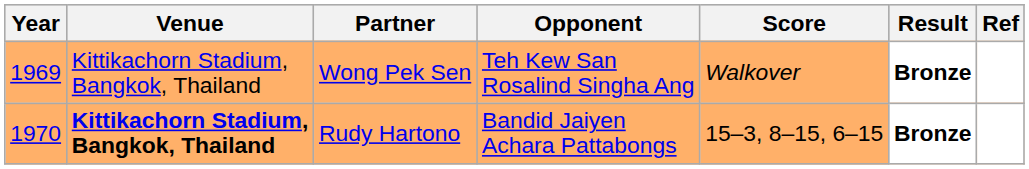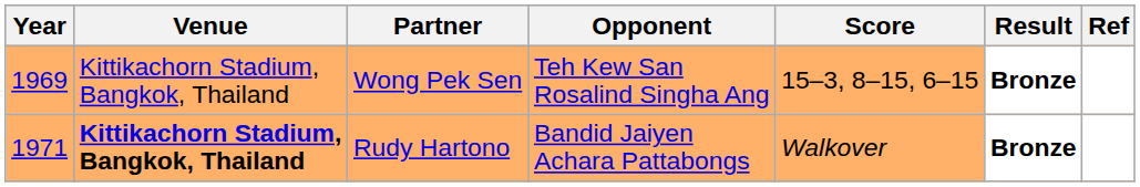Wong Pek Sen | Score: Walkover -> 15–3, 8–15, 6–15
Rudy Hartono | Year: 1970 -> 1971
Rudy Hartono | Score: 15–3, 8–15, 6–15 -> Walkover
